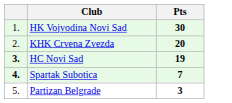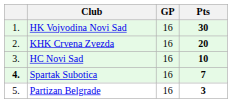+ column: GP | 16 | 16 | 16 | 16 | 16
HC Novi Sad | column 1: bold -> normal
HC Novi Sad | Pts: 19 -> 10
